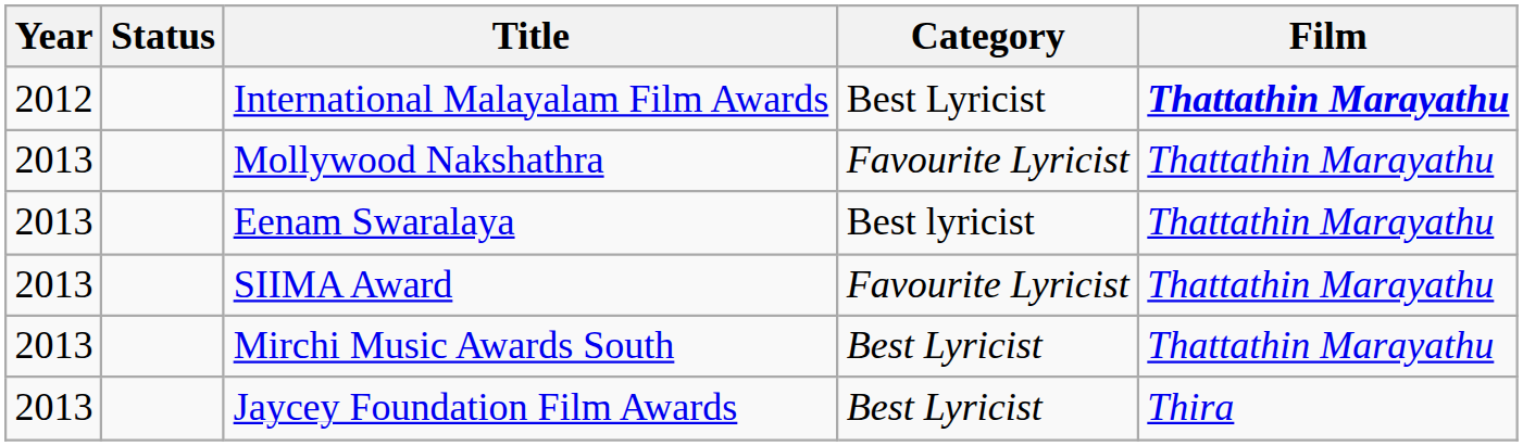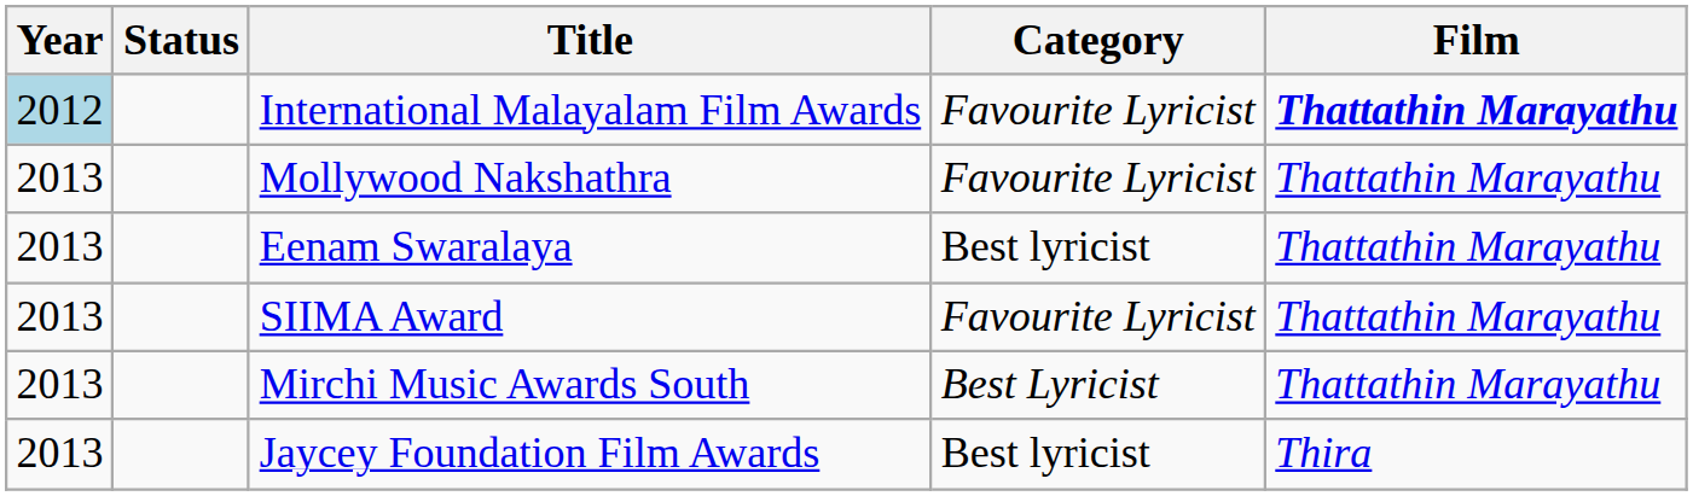International Malayalam Film Awards | Year: no background -> lightblue background
International Malayalam Film Awards | Category: Best Lyricist -> Favourite Lyricist
Jaycey Foundation Film Awards | Category: Best Lyricist -> Best lyricist
